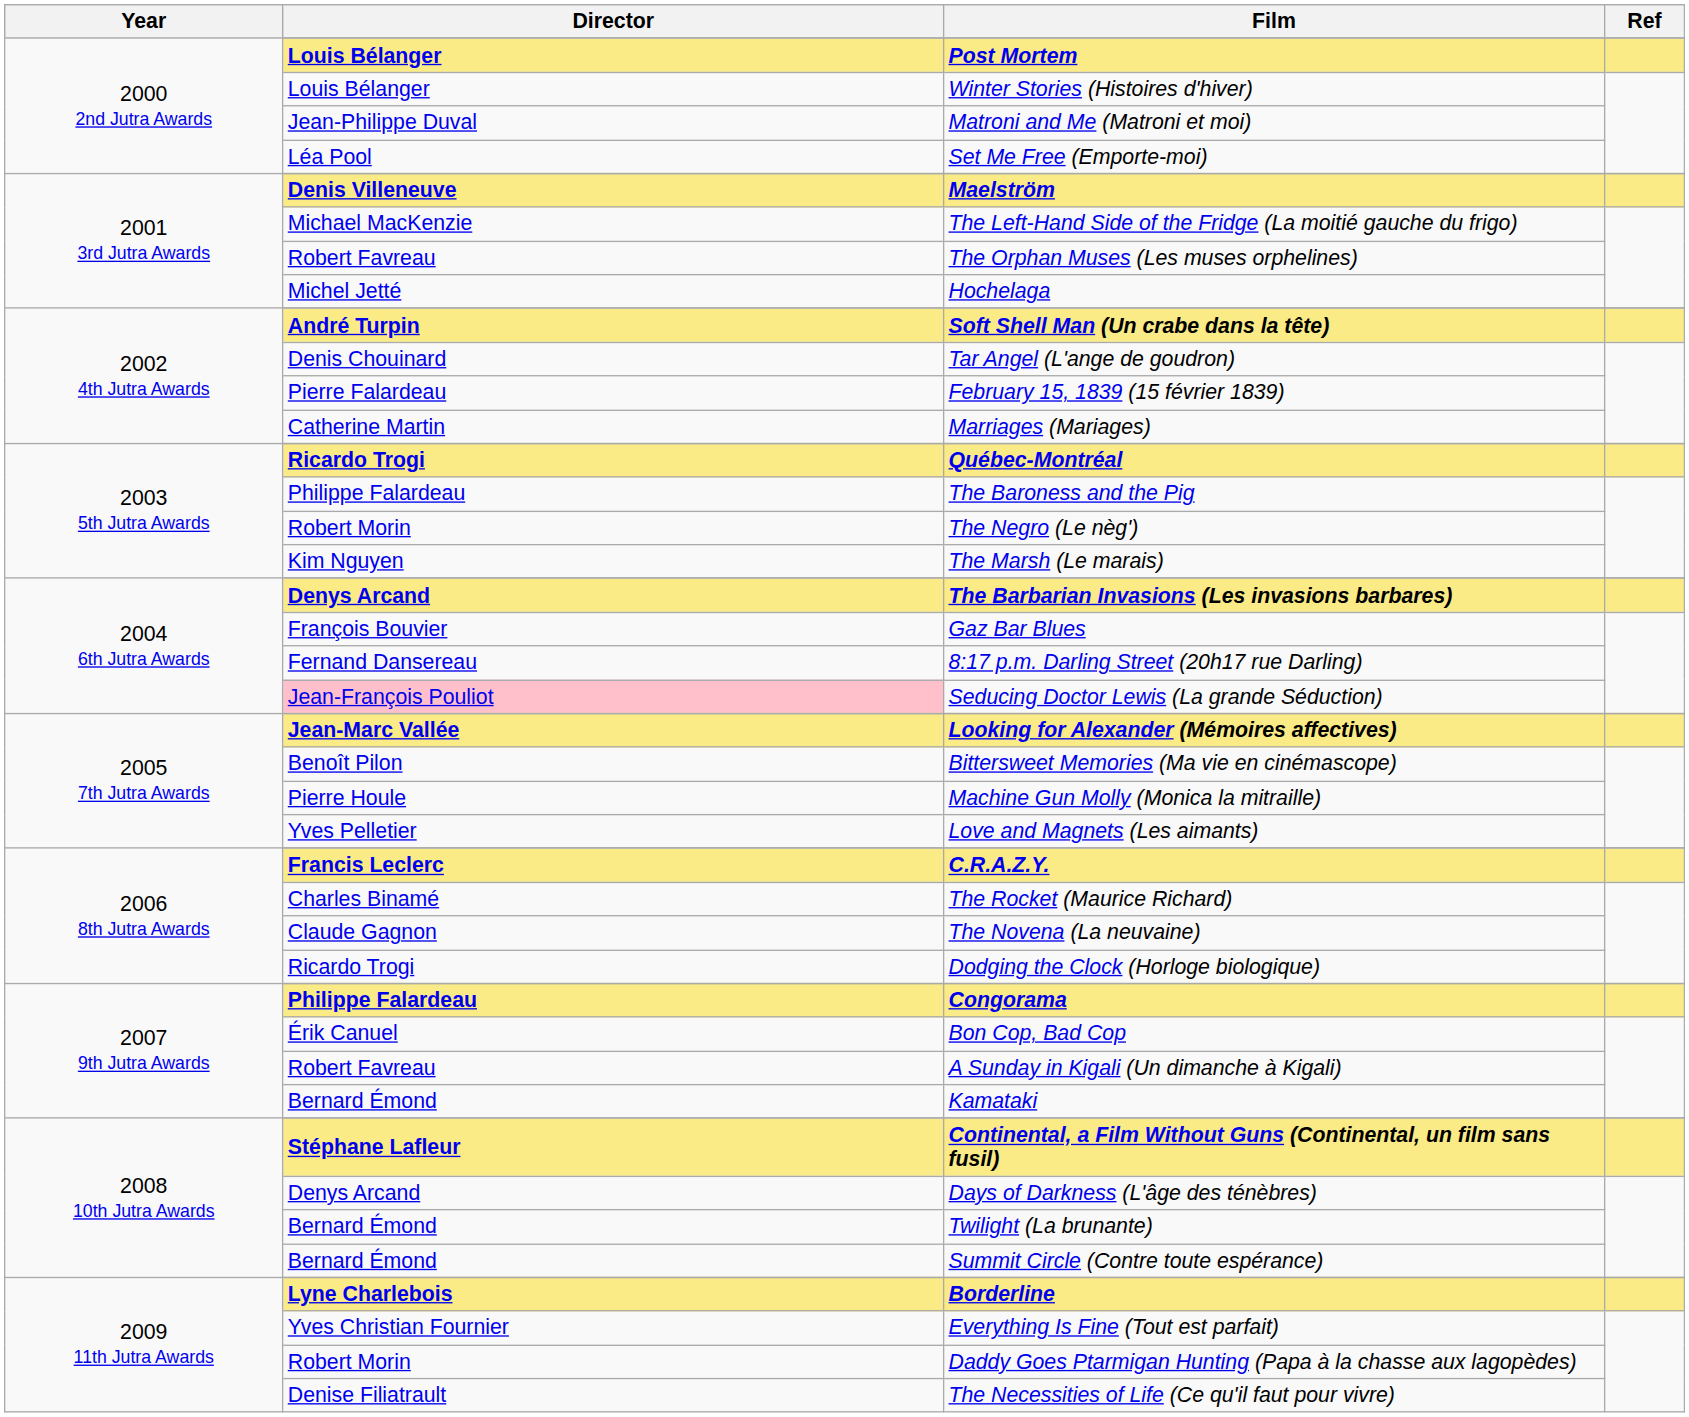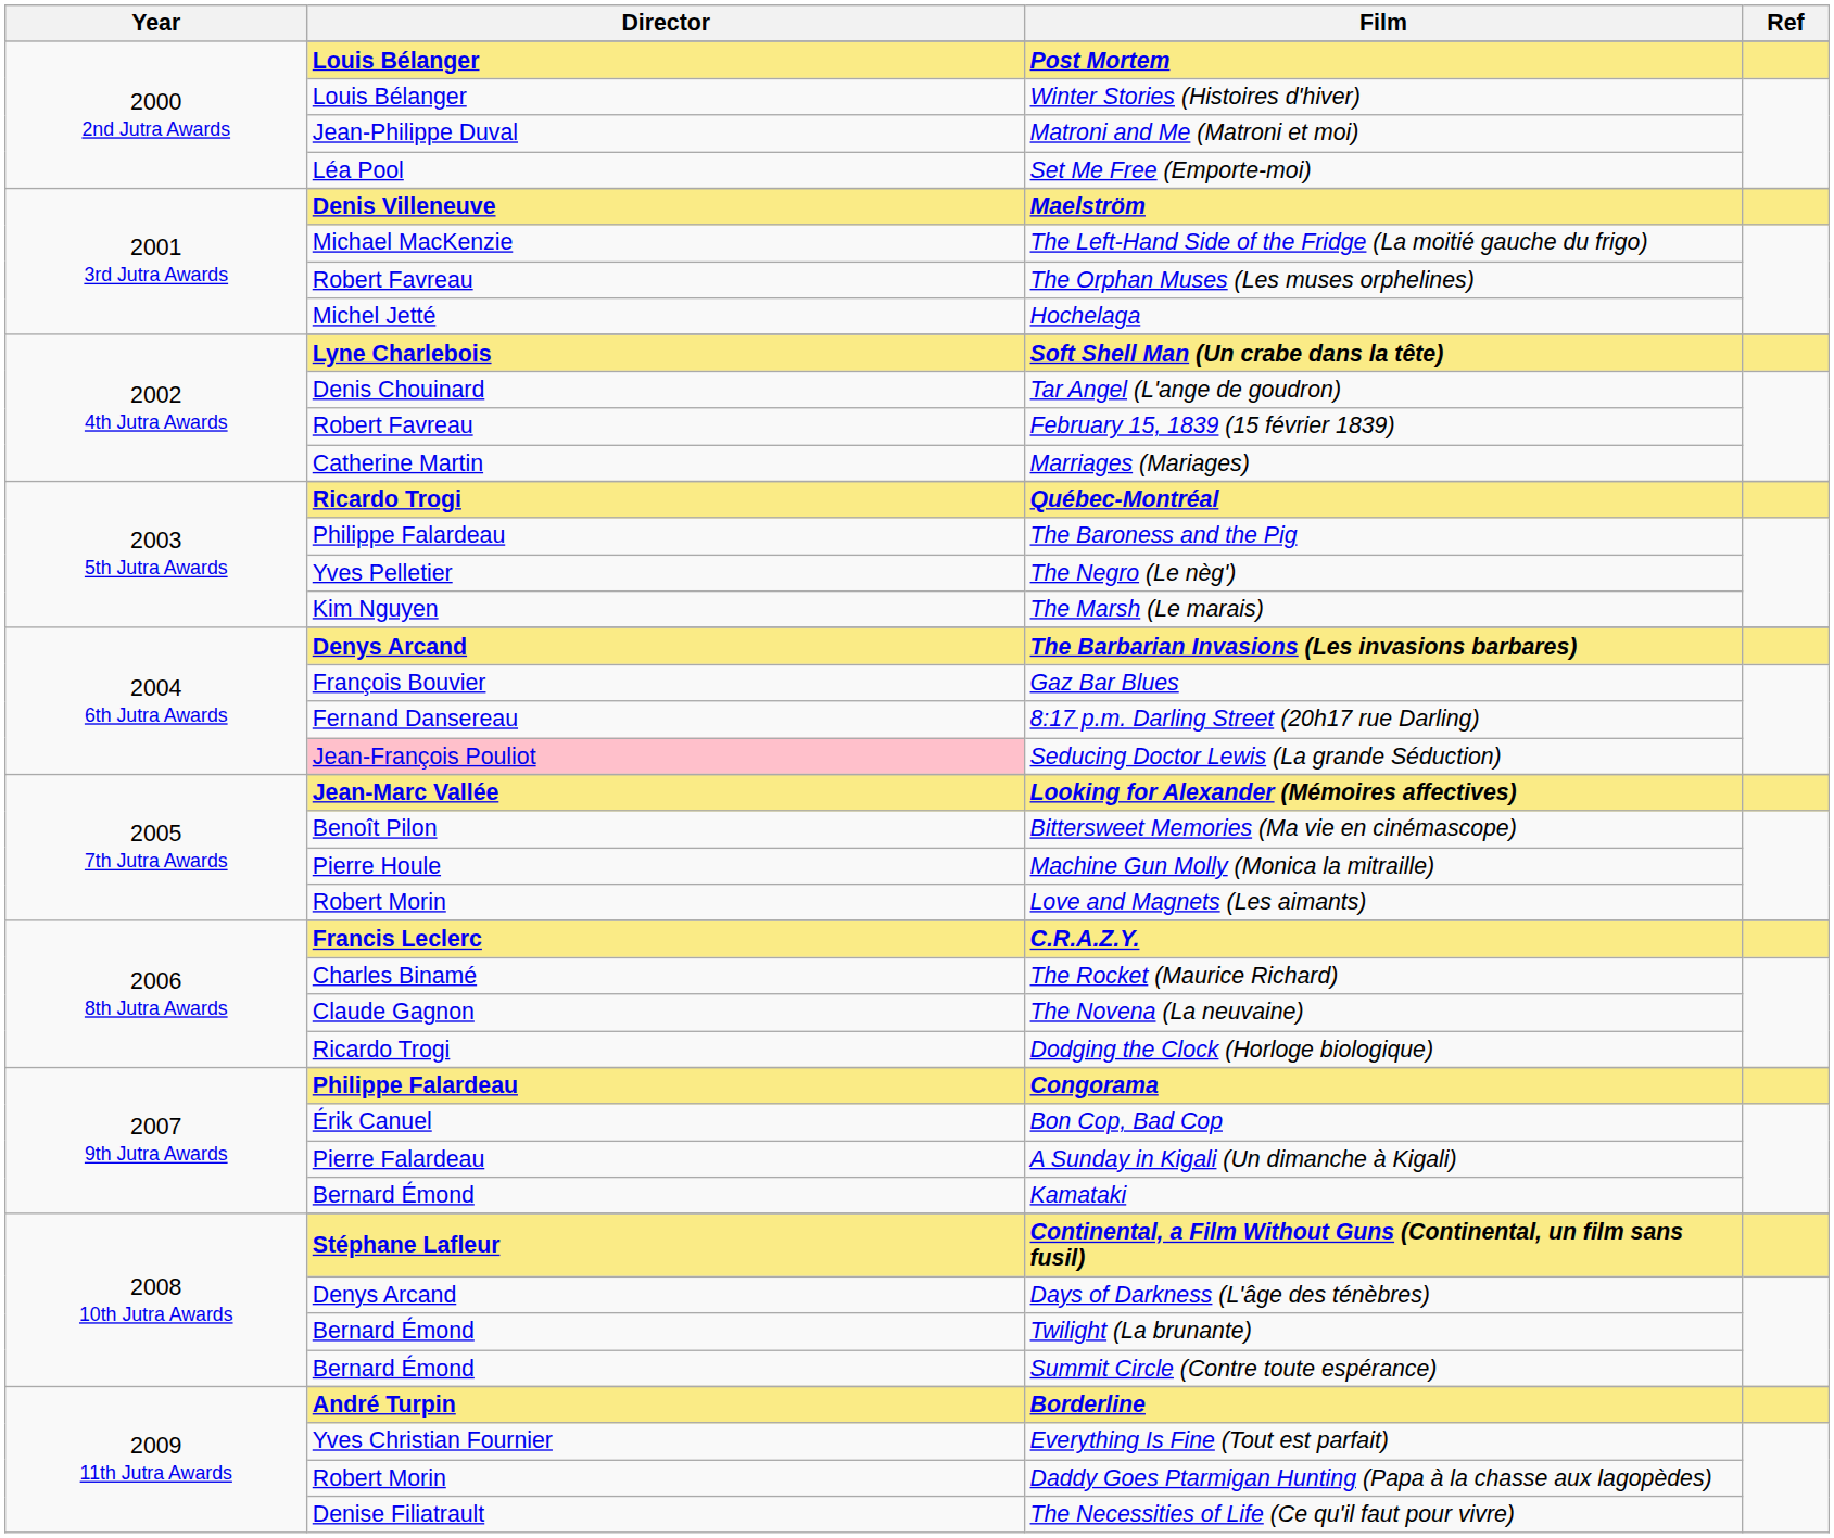Soft Shell Man (Un crabe dans la tête) | Director: André Turpin -> Lyne Charlebois
February 15, 1839 (15 février 1839) | Director: Pierre Falardeau -> Robert Favreau
The Negro (Le nèg') | Director: Robert Morin -> Yves Pelletier
Love and Magnets (Les aimants) | Director: Yves Pelletier -> Robert Morin
A Sunday in Kigali (Un dimanche à Kigali) | Director: Robert Favreau -> Pierre Falardeau
Borderline | Director: Lyne Charlebois -> André Turpin
